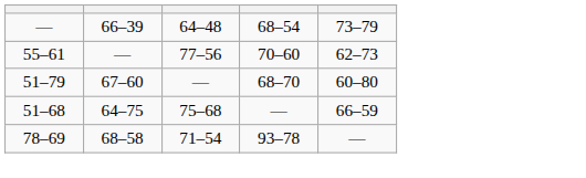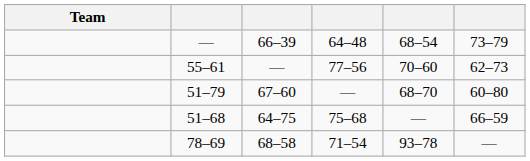+ column: Team
